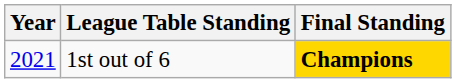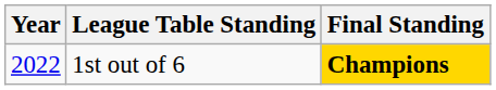1st out of 6 | Year: 2021 -> 2022
